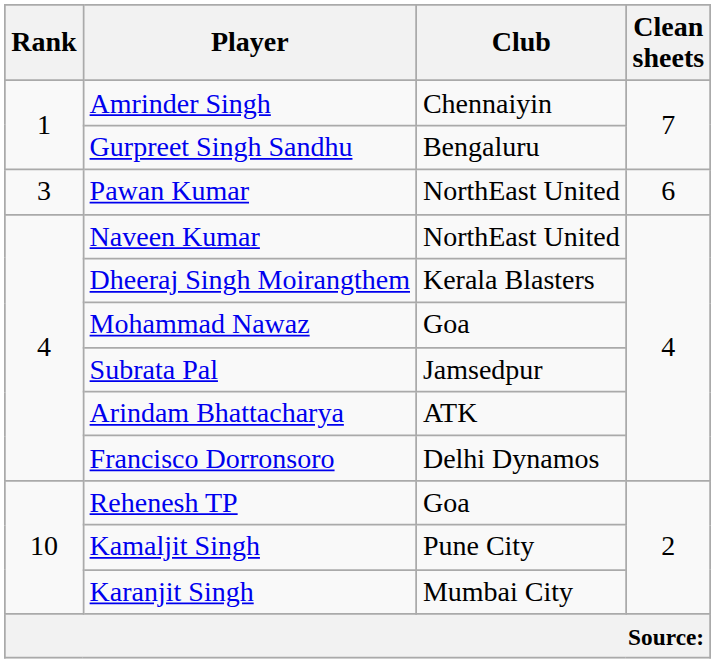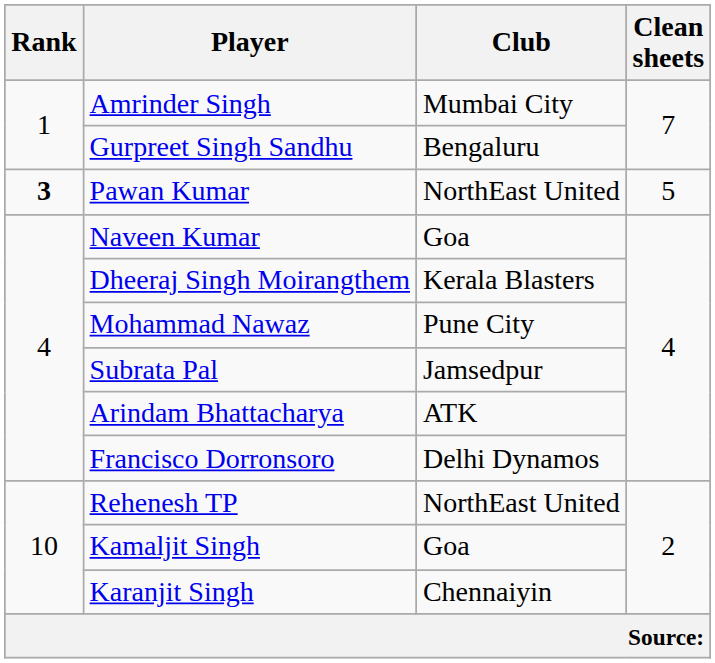Amrinder Singh | Club: Chennaiyin -> Mumbai City
Pawan Kumar | Rank: normal -> bold
Pawan Kumar | Clean sheets: 6 -> 5
Naveen Kumar | Club: NorthEast United -> Goa
Mohammad Nawaz | Club: Goa -> Pune City
Rehenesh TP | Club: Goa -> NorthEast United
Kamaljit Singh | Club: Pune City -> Goa
Karanjit Singh | Club: Mumbai City -> Chennaiyin
